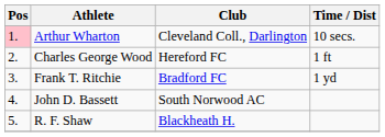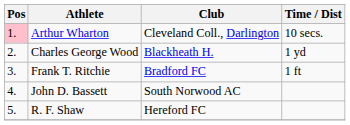Charles George Wood | Club: Hereford FC -> Blackheath H.
Charles George Wood | Time / Dist: 1 ft -> 1 yd
Frank T. Ritchie | Time / Dist: 1 yd -> 1 ft
R. F. Shaw | Club: Blackheath H. -> Hereford FC
